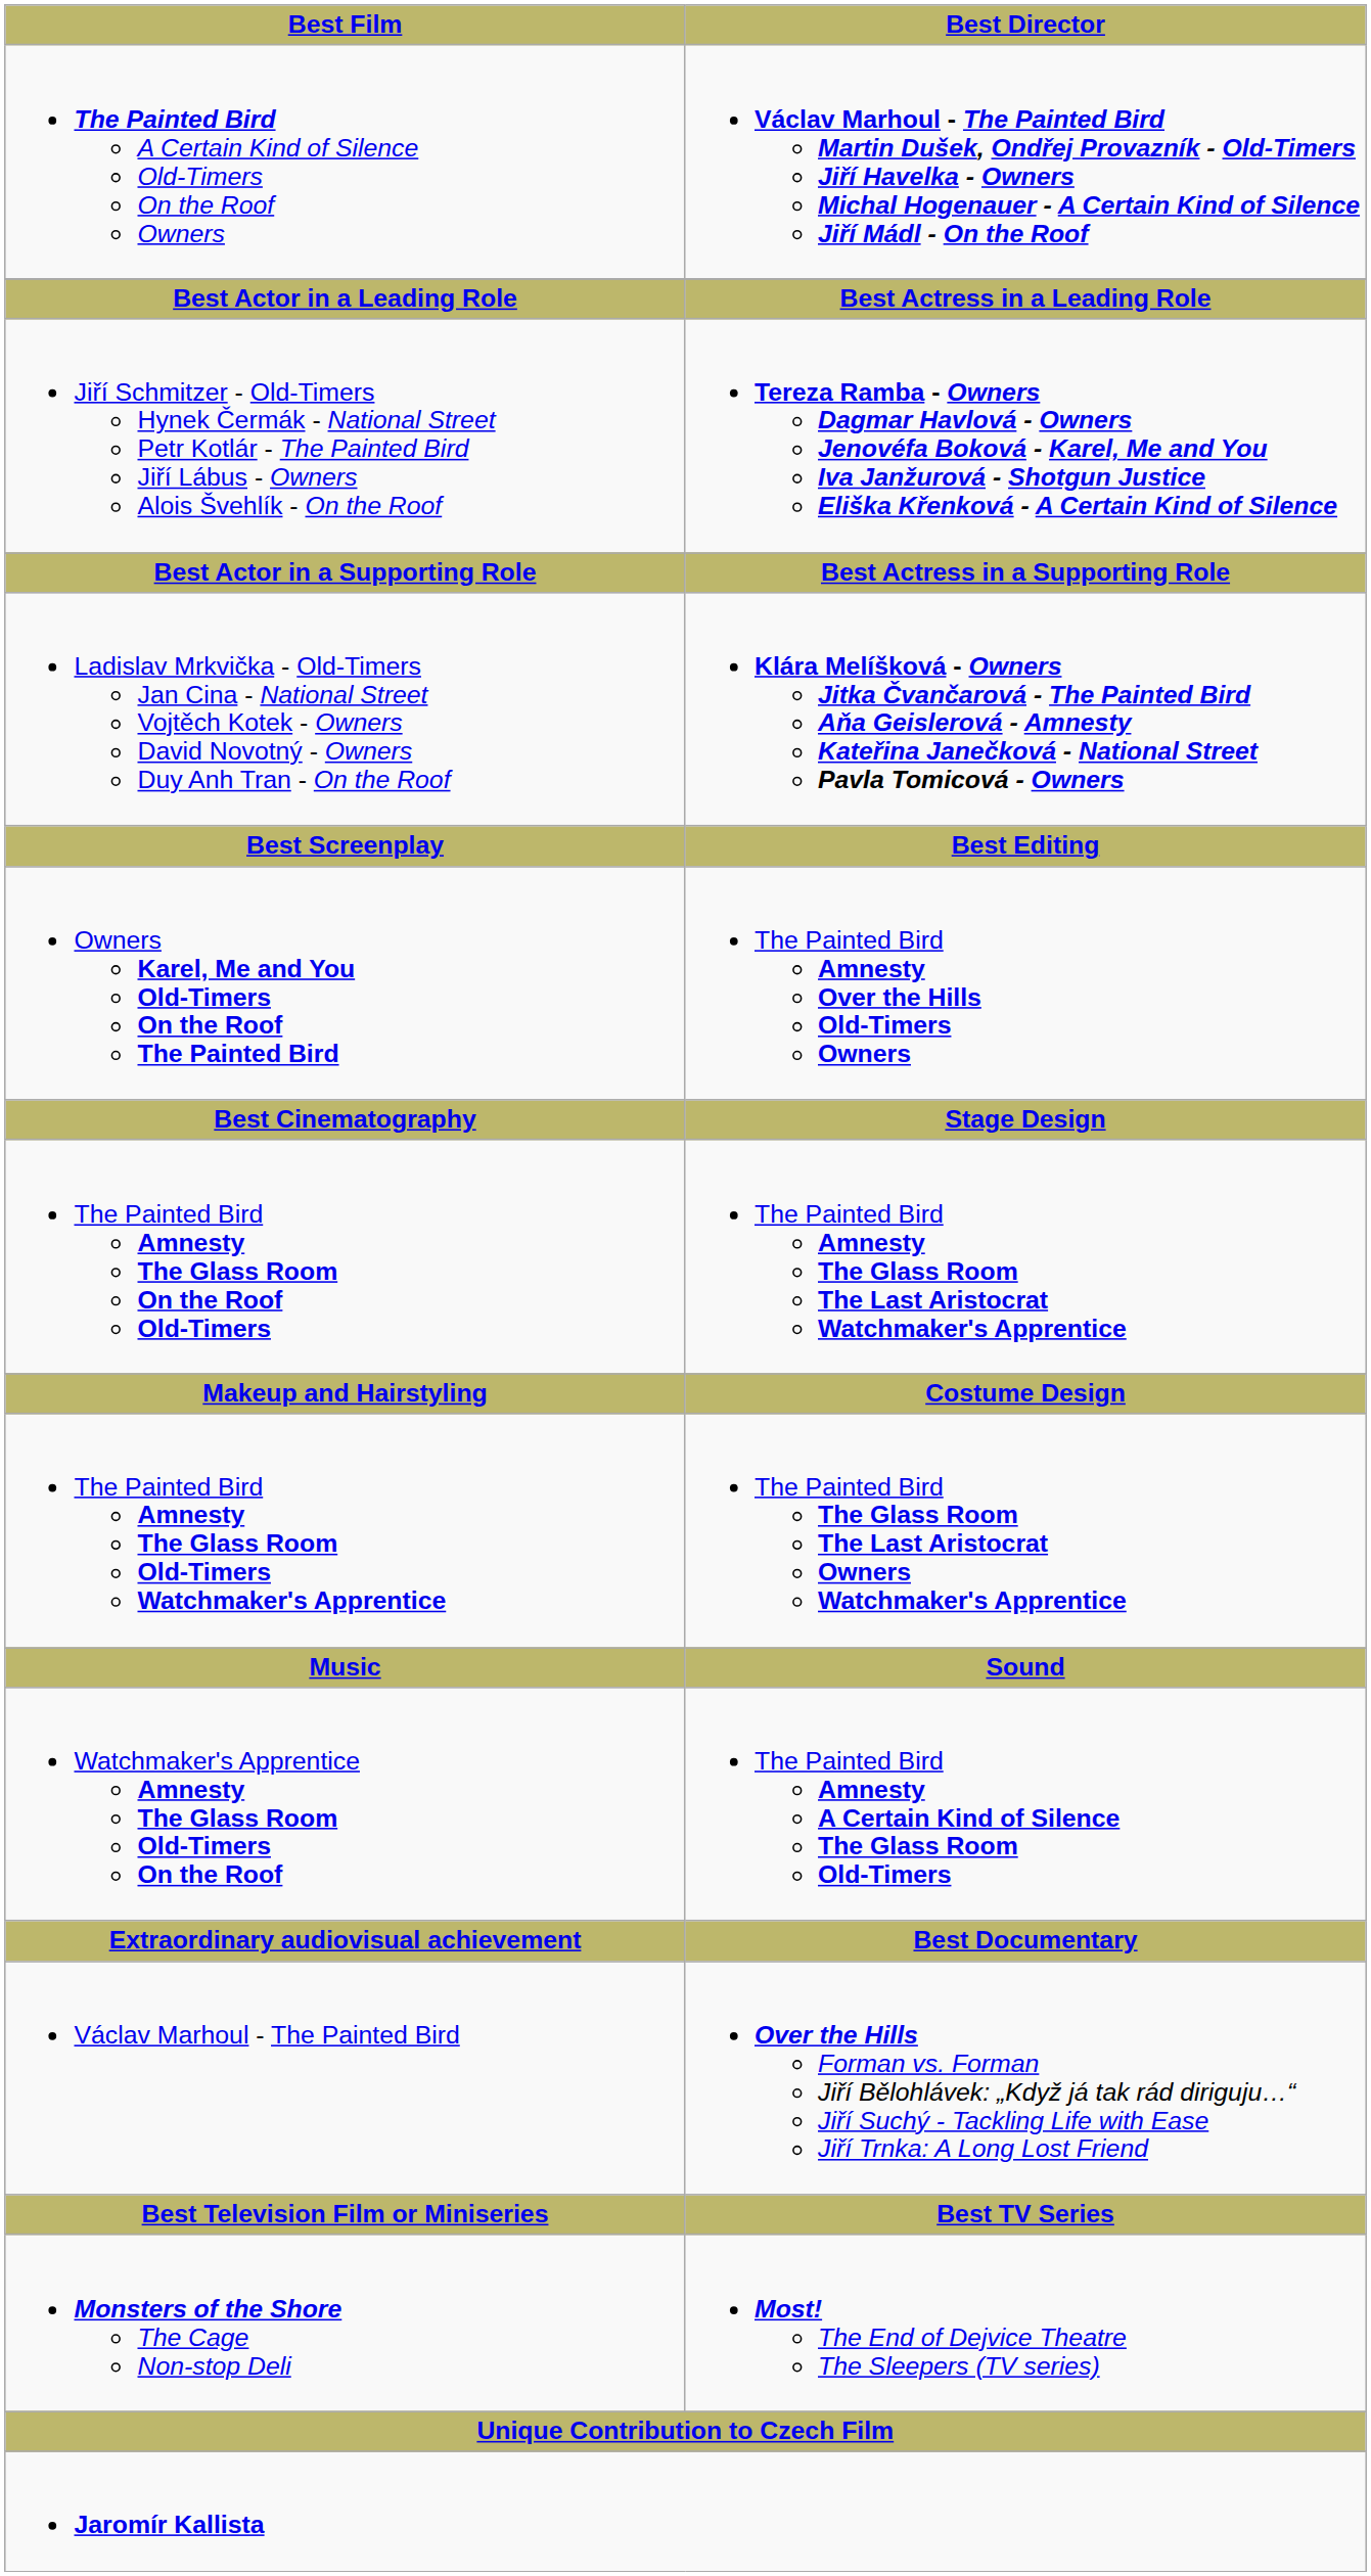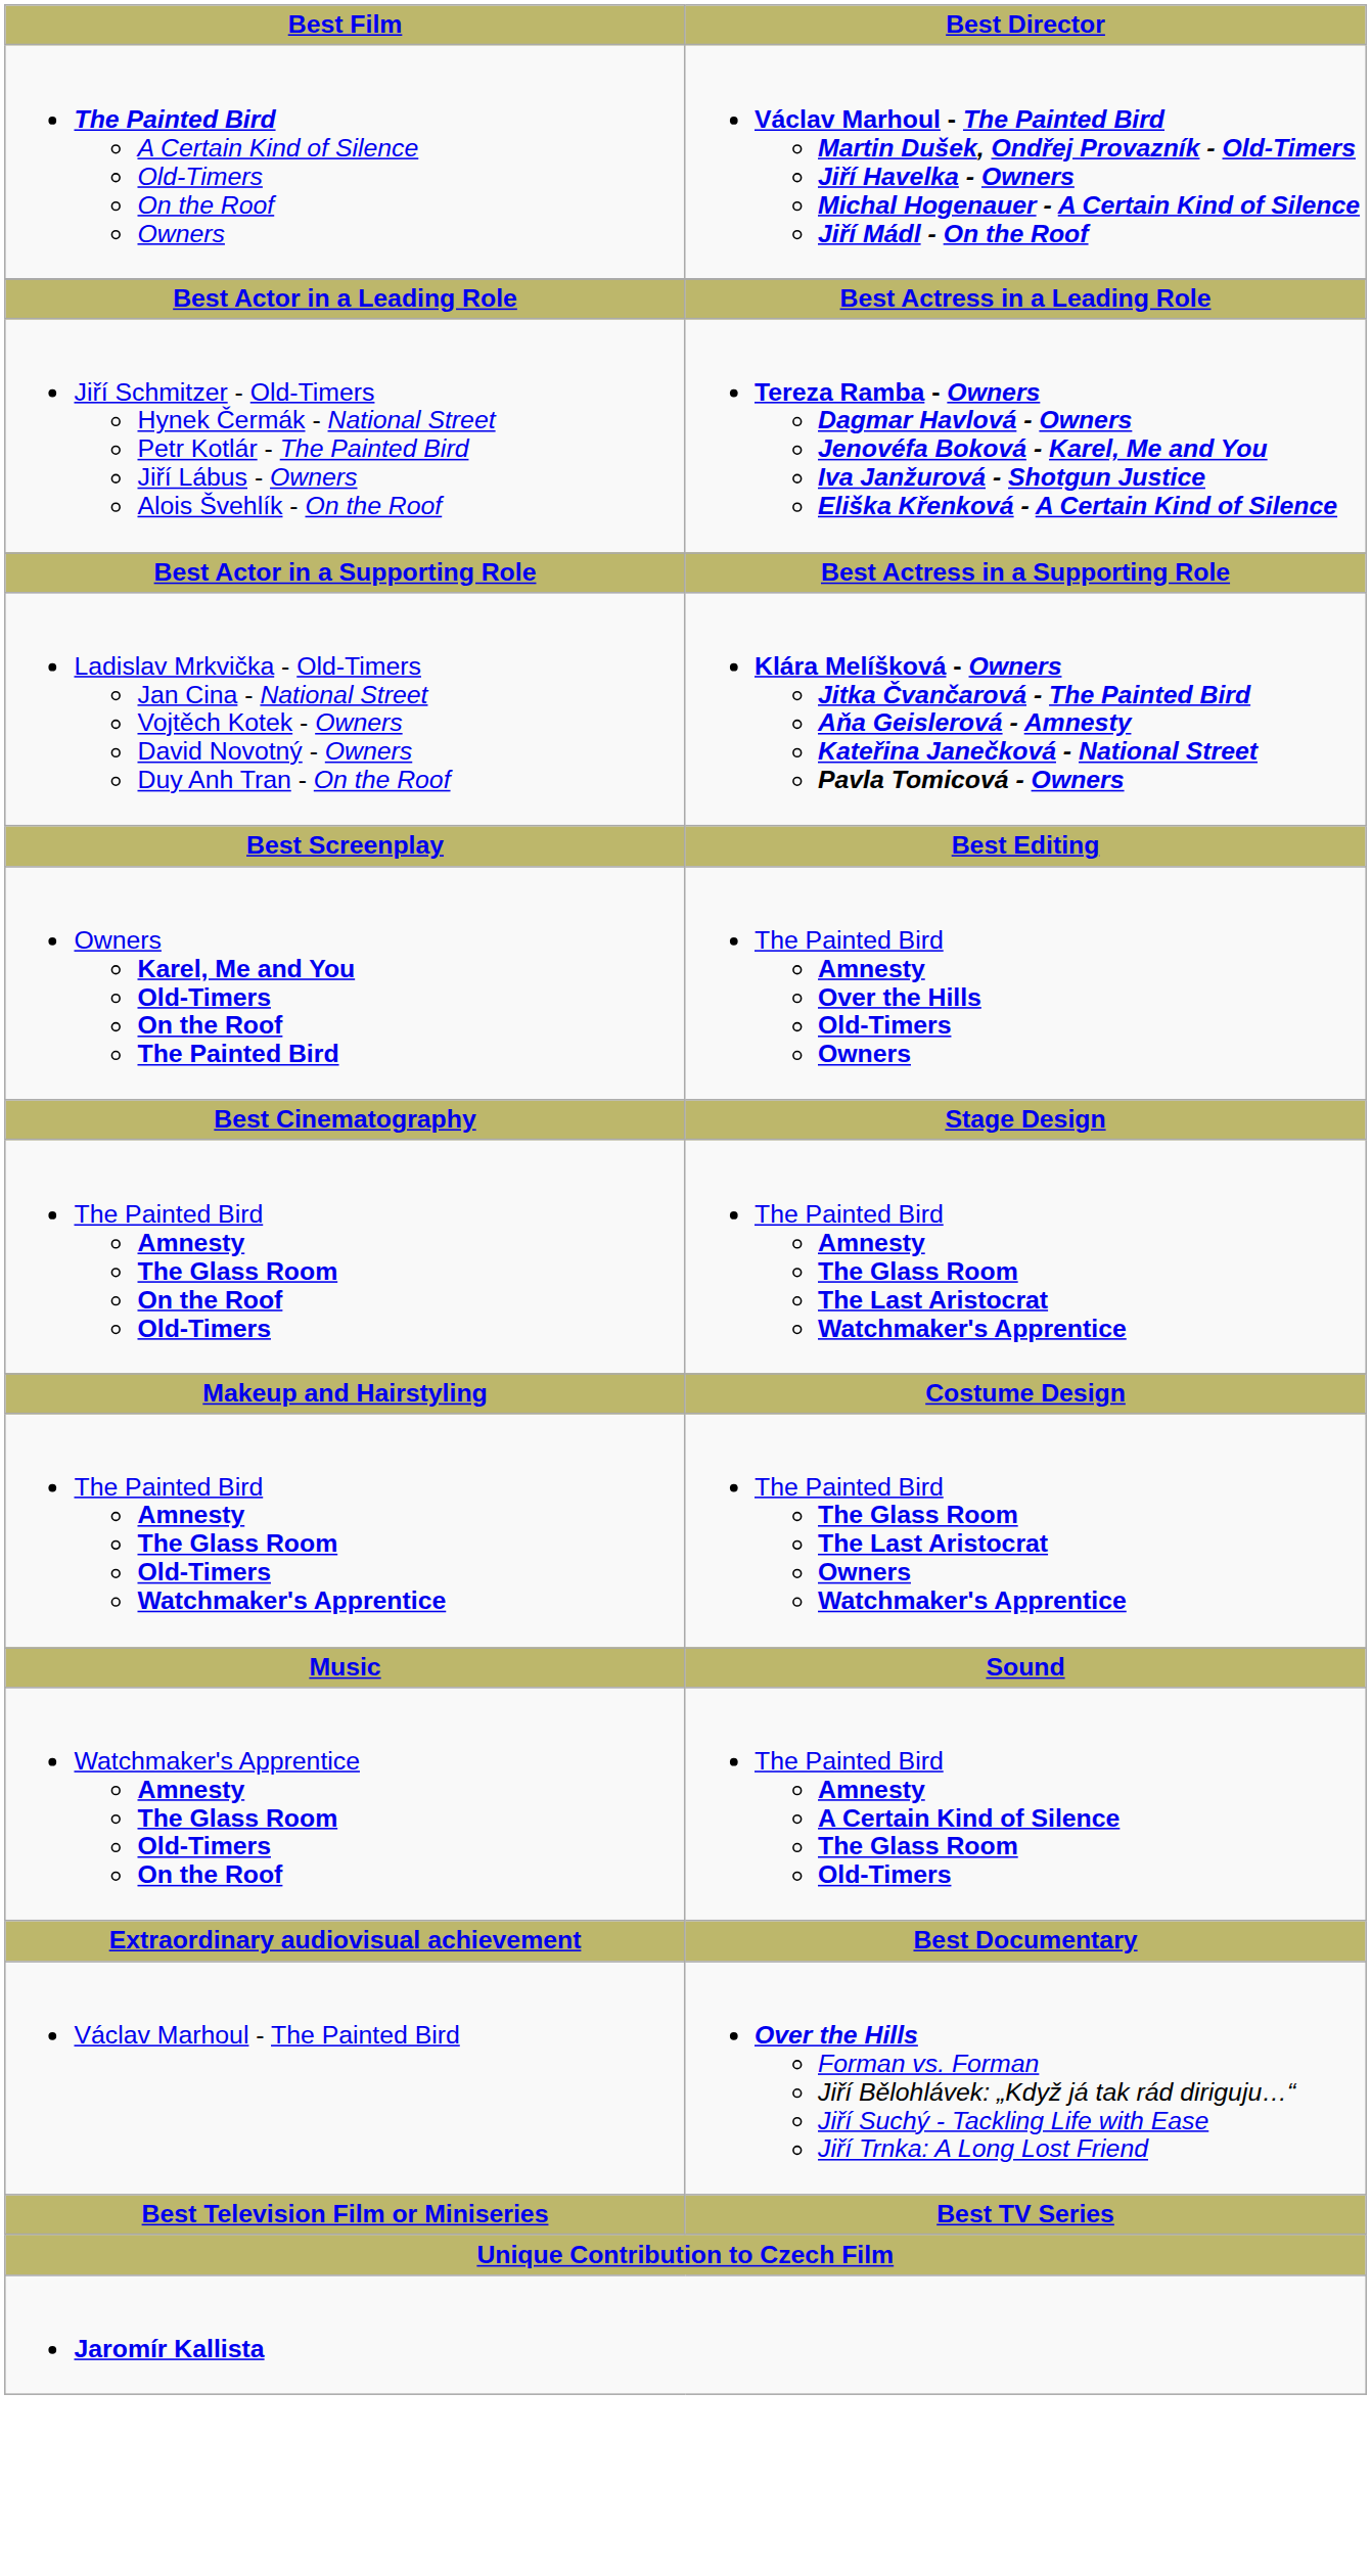- row: Monsters of the Shore The Cage Non-stop Deli | Most! The End of Dejvice Theatre The Sleepers (TV series)
